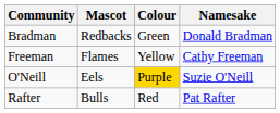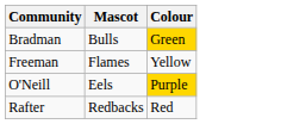- column: Namesake | Donald Bradman | Cathy Freeman | Suzie O'Neill | Pat Rafter
Bradman | Mascot: Redbacks -> Bulls
Bradman | Colour: no background -> gold background
Rafter | Mascot: Bulls -> Redbacks
